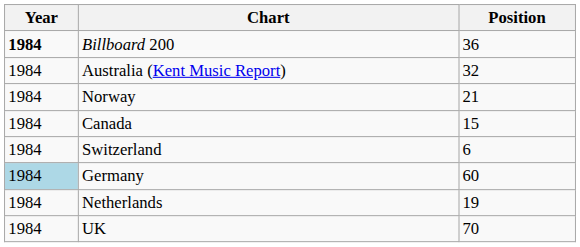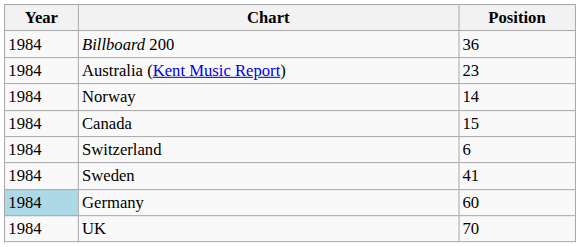Billboard 200 | Year: bold -> normal
Australia (Kent Music Report) | Position: 32 -> 23
Norway | Position: 21 -> 14
+ row: 1984 | Sweden | 41
- row: 1984 | Netherlands | 19
